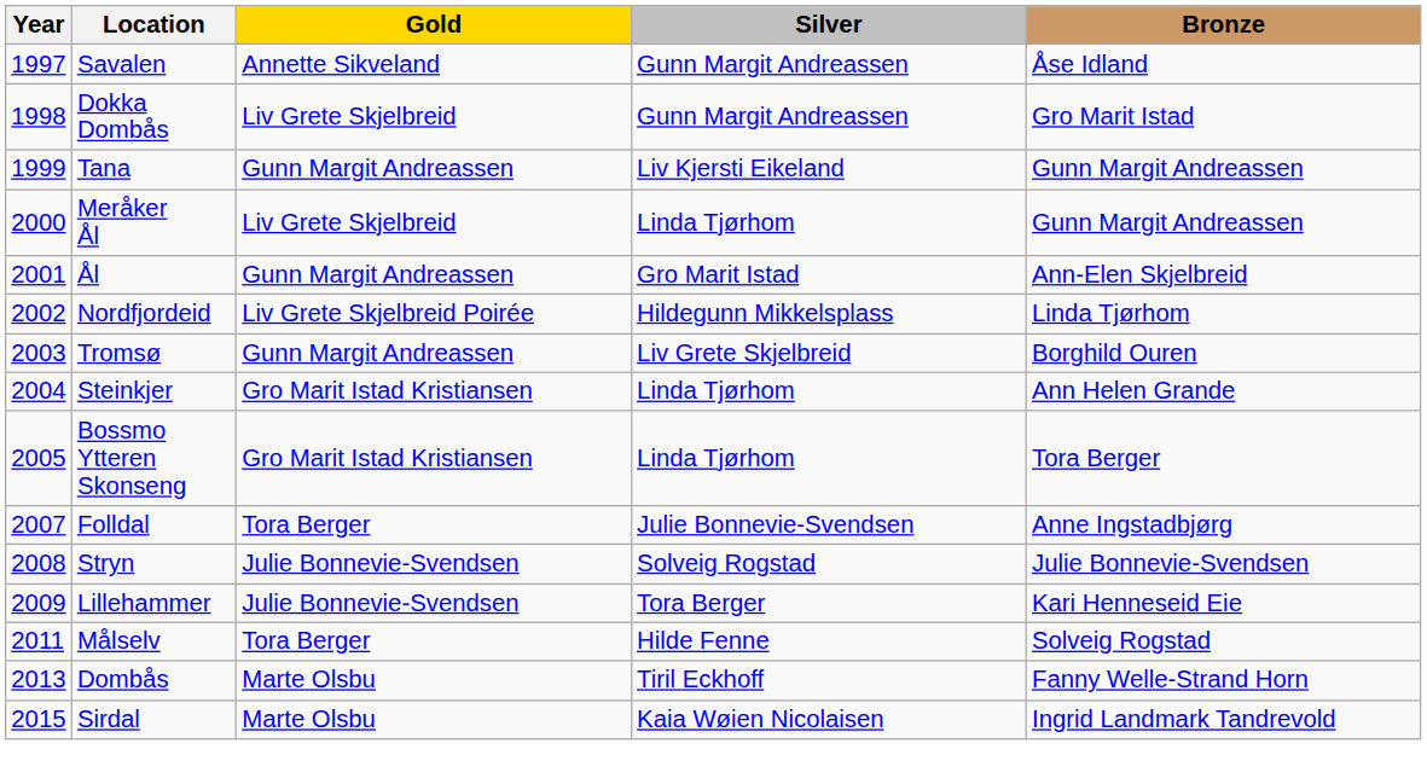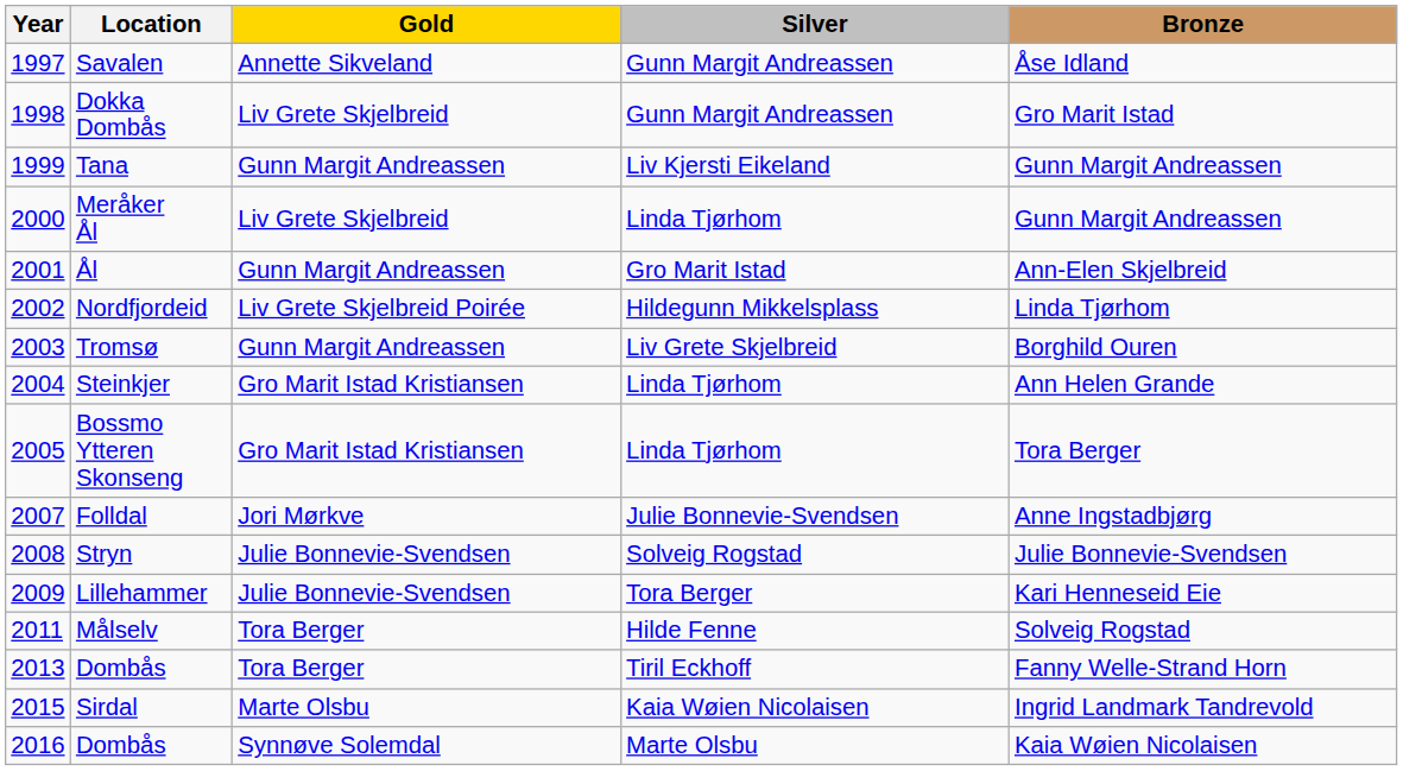Folldal | Gold: Tora Berger -> Jori Mørkve
2013 / Dombås | Gold: Marte Olsbu -> Tora Berger
+ row: 2016 | Dombås | Synnøve Solemdal | Marte Olsbu | Kaia Wøien Nicolaisen
